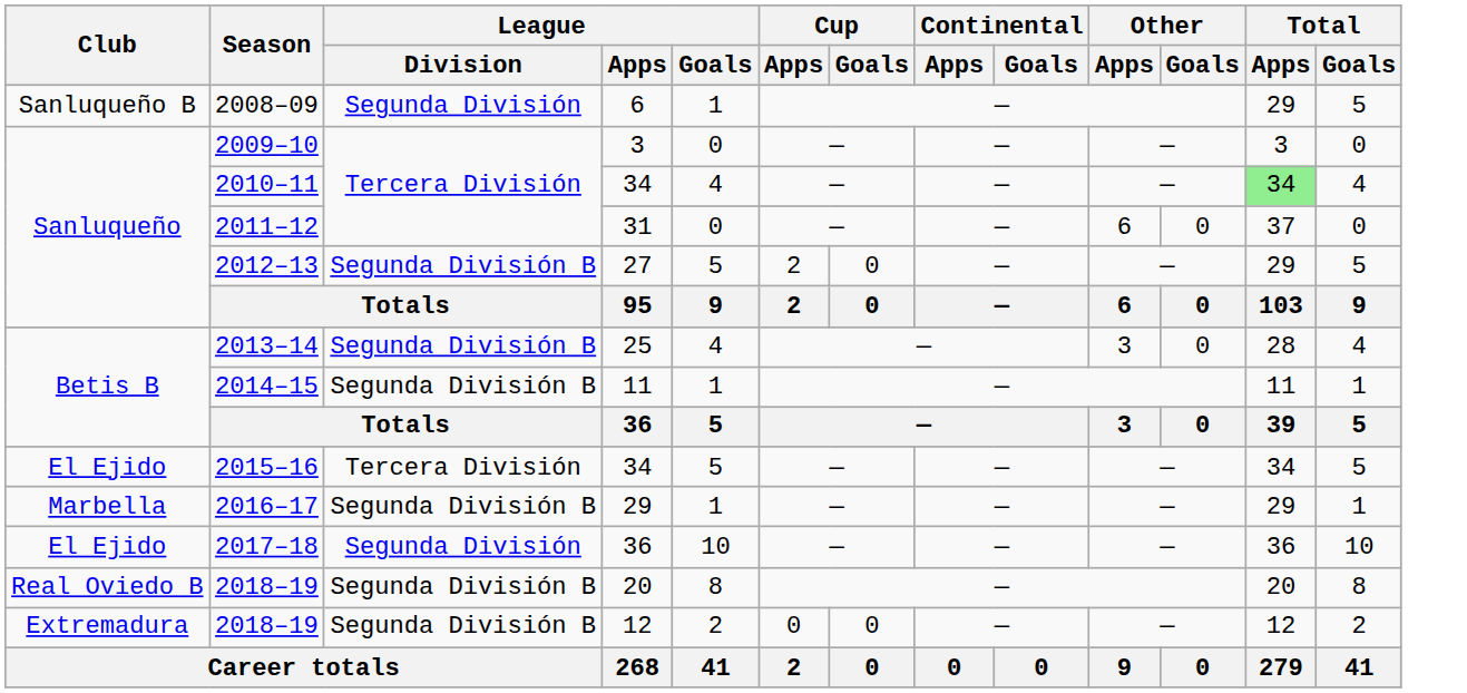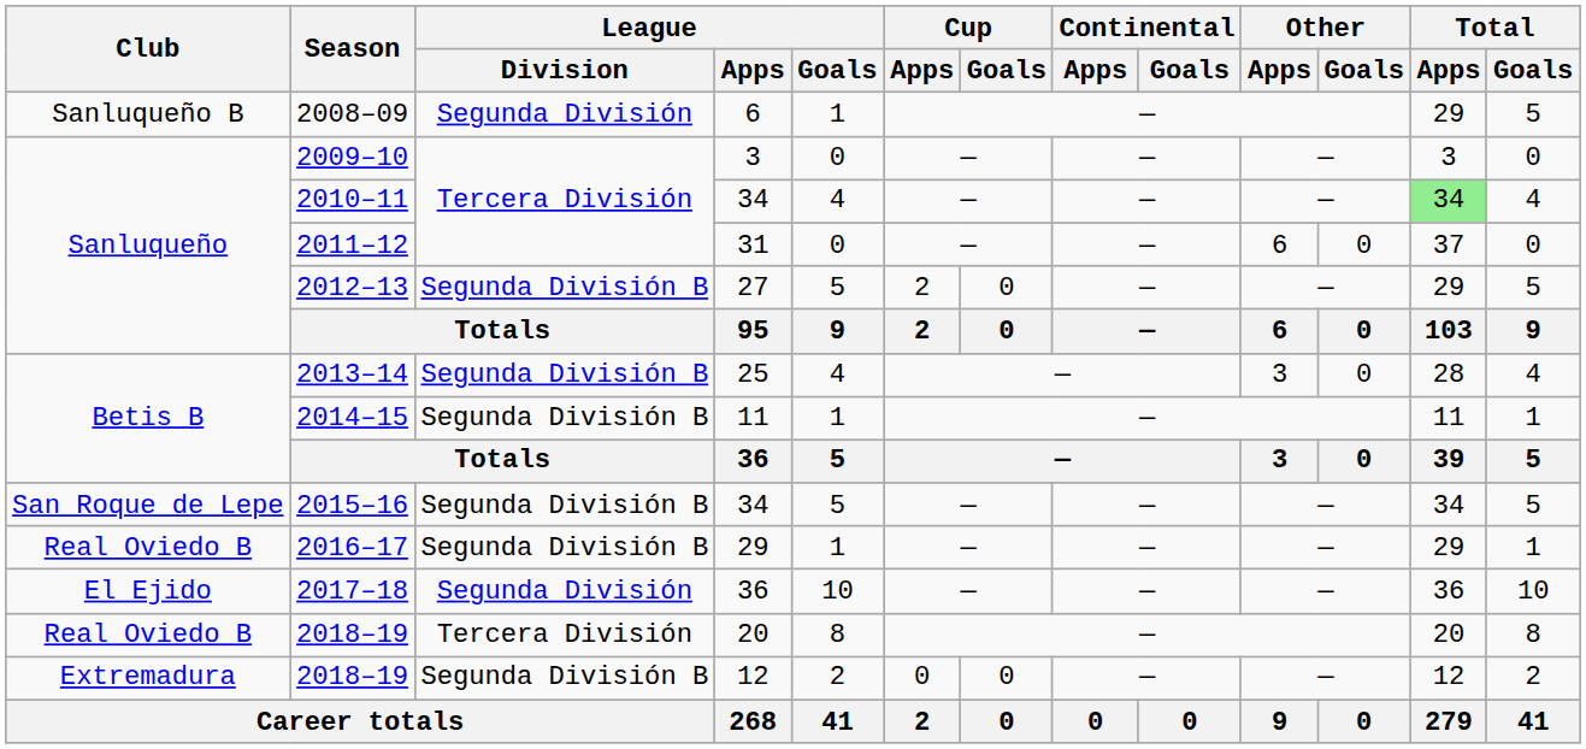2015–16 | Club: El Ejido -> San Roque de Lepe
2015–16 | League / Division: Tercera División -> Segunda División B
2016–17 | Club: Marbella -> Real Oviedo B
2018–19 / 20 | League / Division: Segunda División B -> Tercera División
